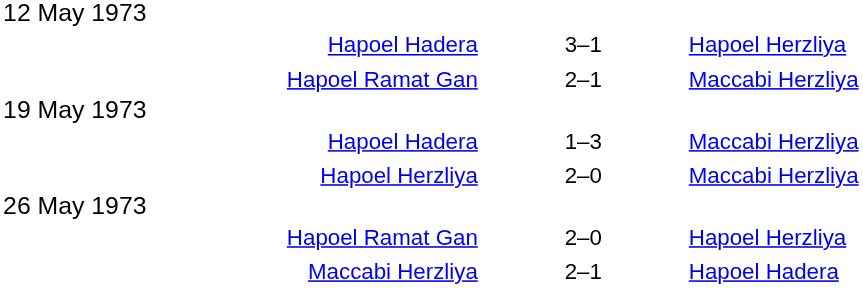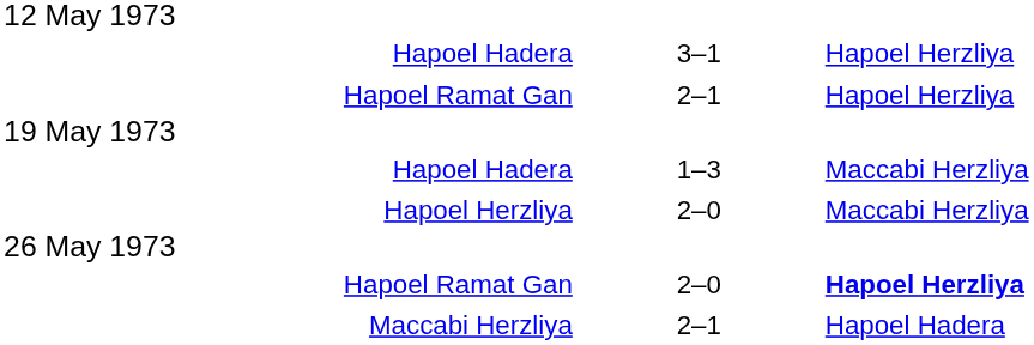Hapoel Ramat Gan / 2–1 | column 3: Maccabi Herzliya -> Hapoel Herzliya
Hapoel Ramat Gan / 2–0 | column 3: normal -> bold
